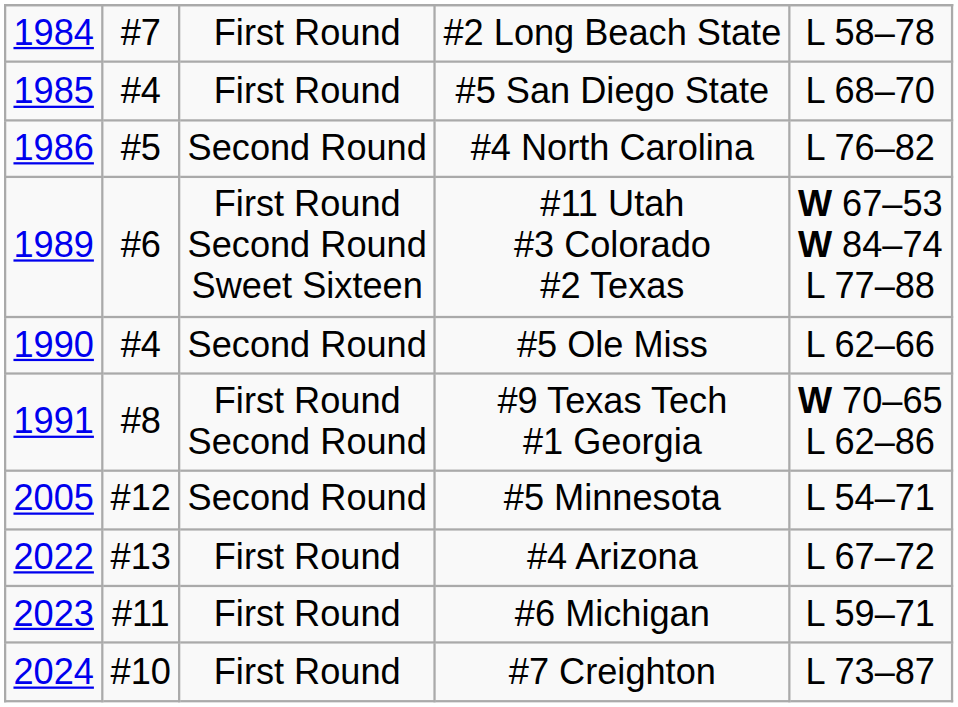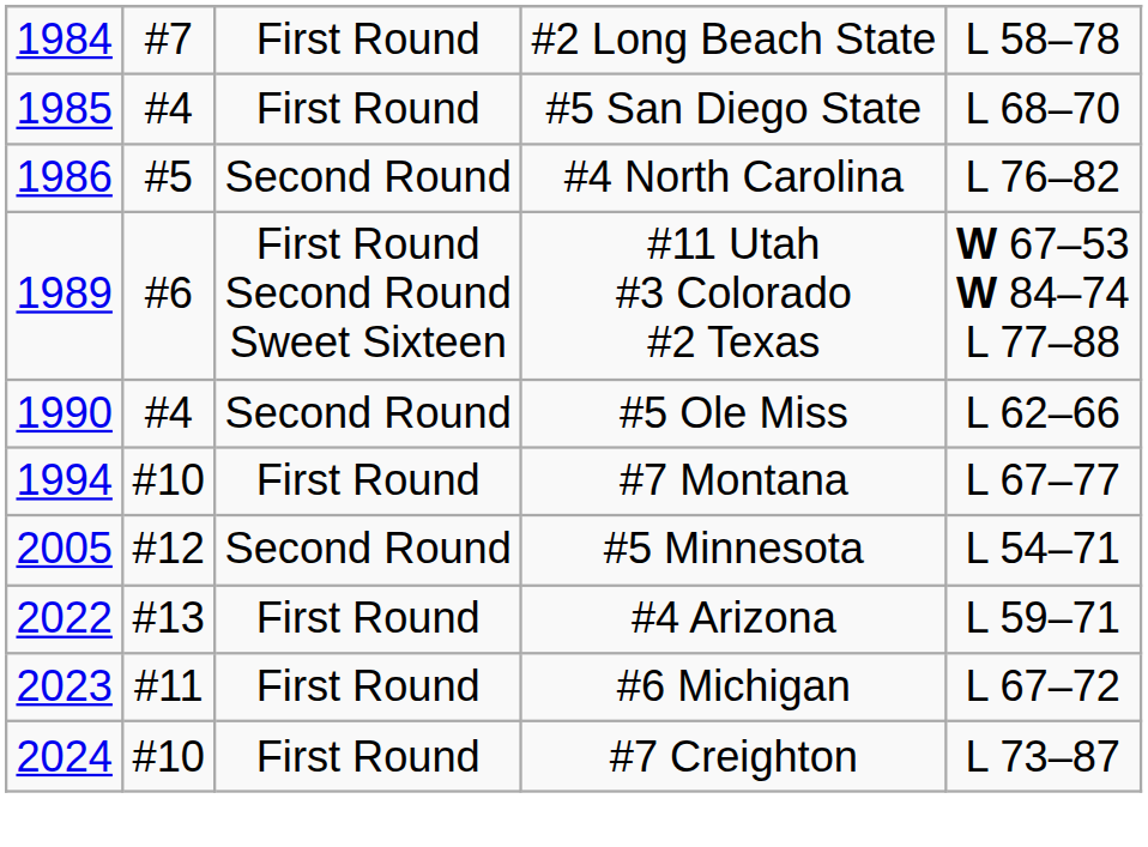- row: 1991 | #8 | First Round Second Round | #9 Texas Tech #1 Georgia | W 70–65 L 62–86
+ row: 1994 | #10 | First Round | #7 Montana | L 67–77
#4 Arizona | column 5: L 67–72 -> L 59–71
#6 Michigan | column 5: L 59–71 -> L 67–72
